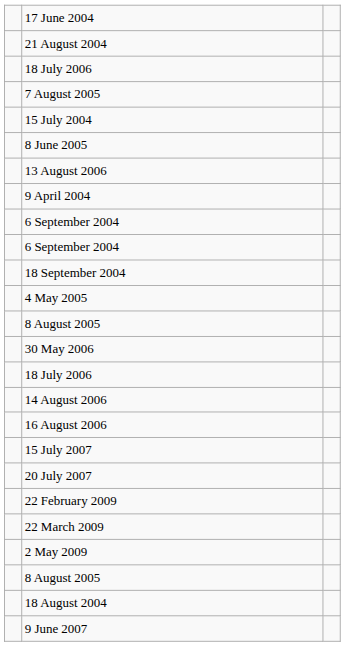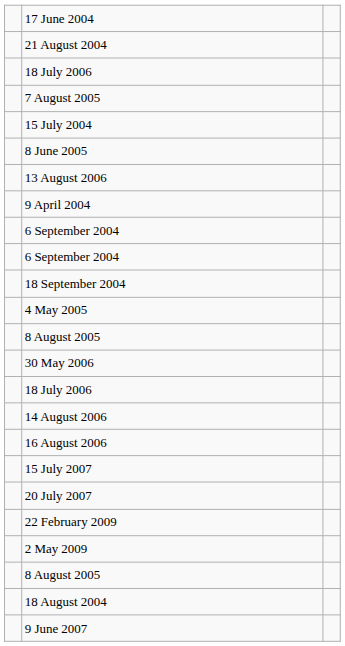- row: 22 March 2009
